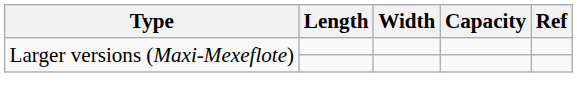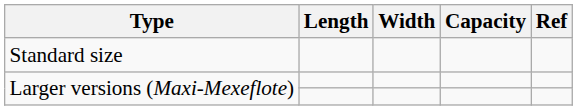+ row: Standard size
